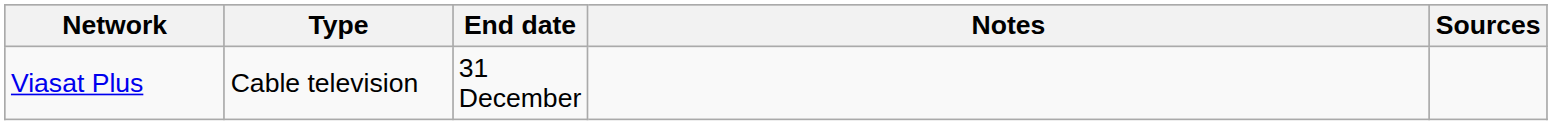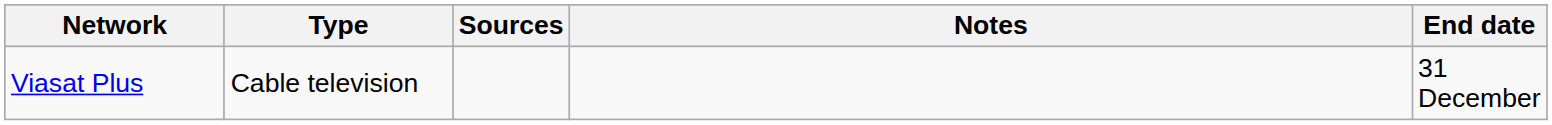columns swapped: End date <-> Sources
